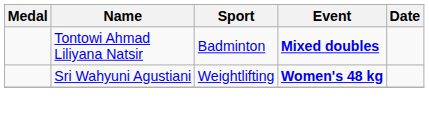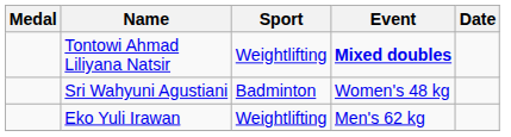Tontowi Ahmad Liliyana Natsir | Sport: Badminton -> Weightlifting
Sri Wahyuni Agustiani | Sport: Weightlifting -> Badminton
Sri Wahyuni Agustiani | Event: bold -> normal
+ row: Eko Yuli Irawan | Weightlifting | Men's 62 kg
